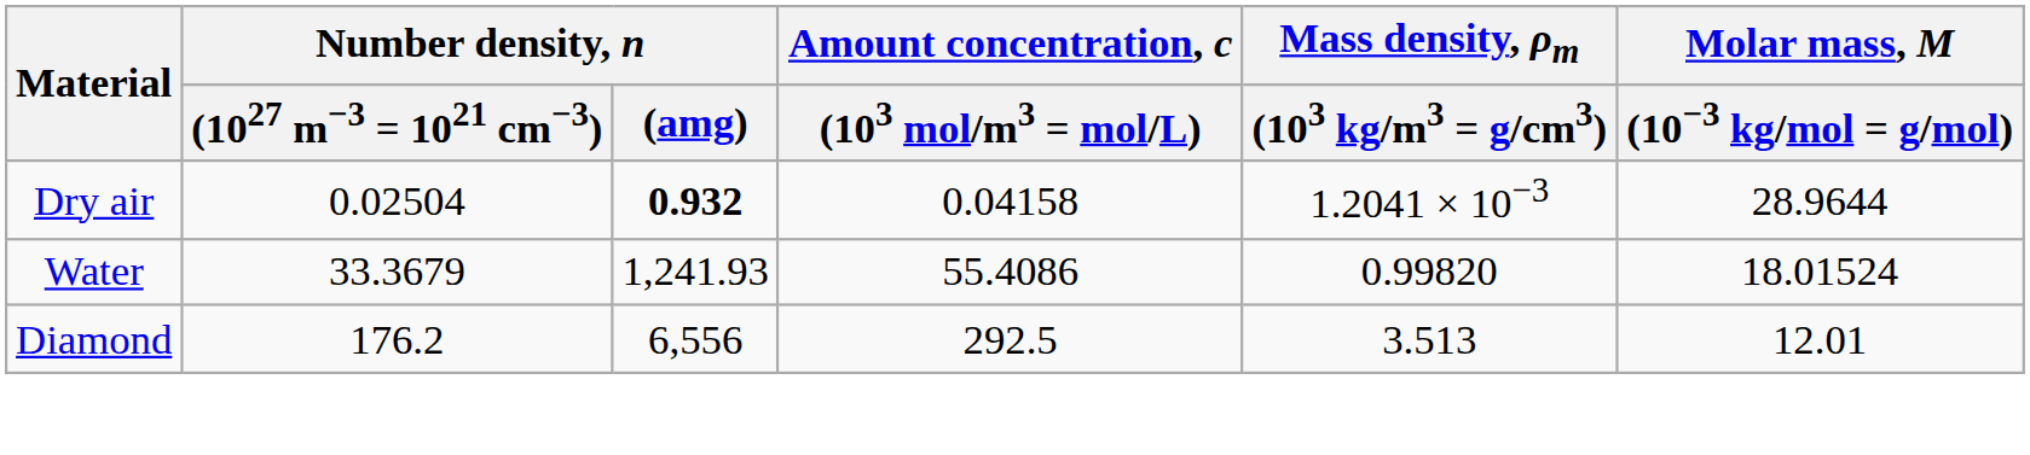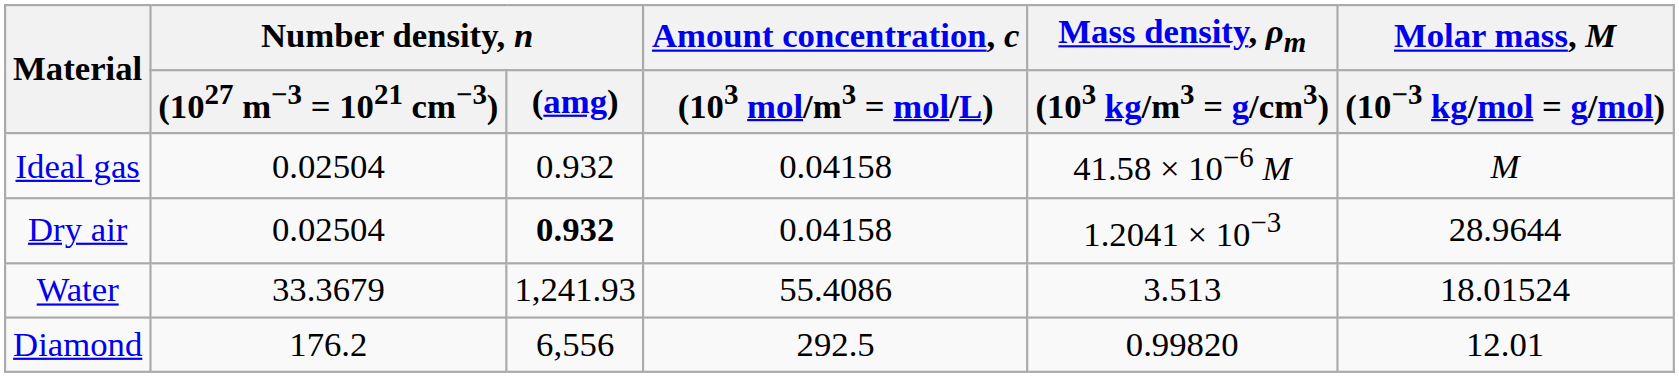+ row: Ideal gas | 0.02504 | 0.932 | 0.04158 | 41.58 × 10−6 M | M
Water | Mass density, ρm / (103 kg/m3 = g/cm3): 0.99820 -> 3.513
Diamond | Mass density, ρm / (103 kg/m3 = g/cm3): 3.513 -> 0.99820
